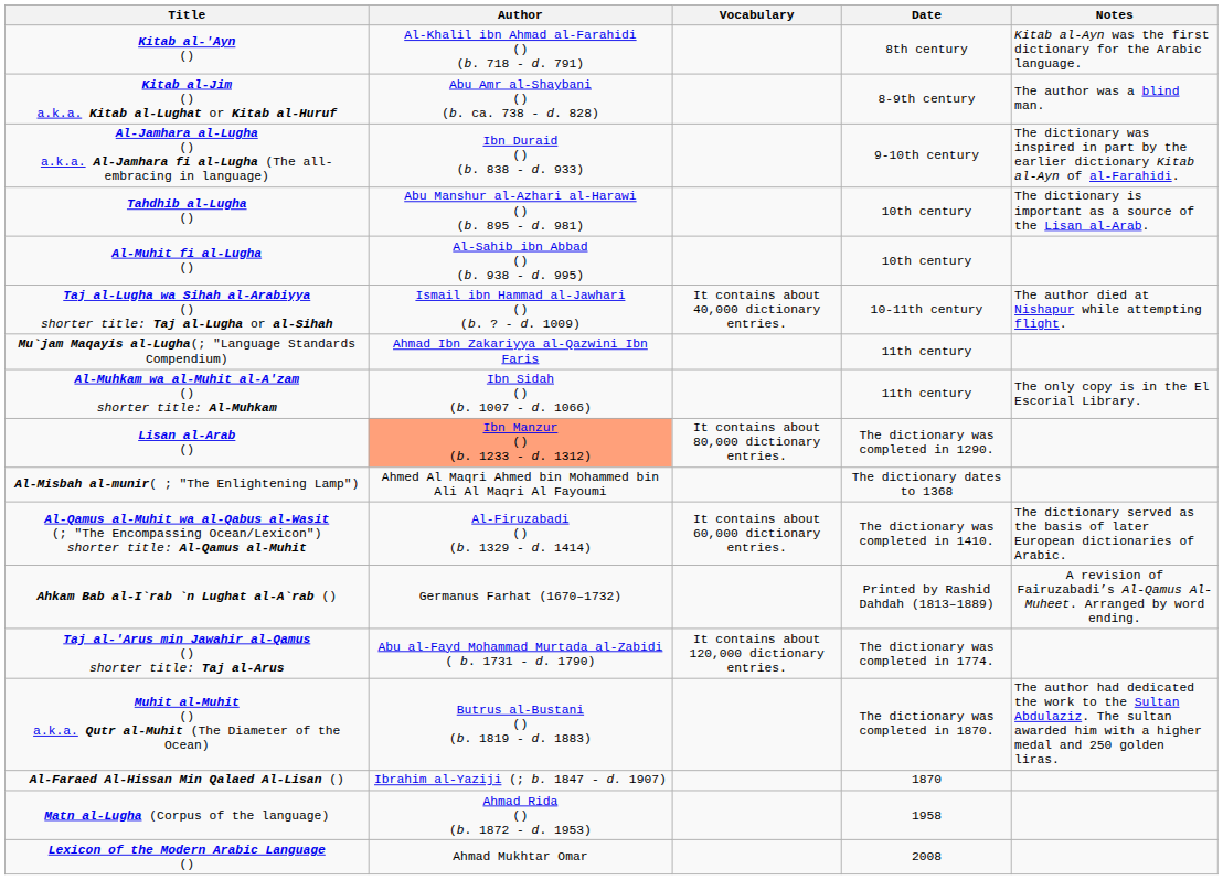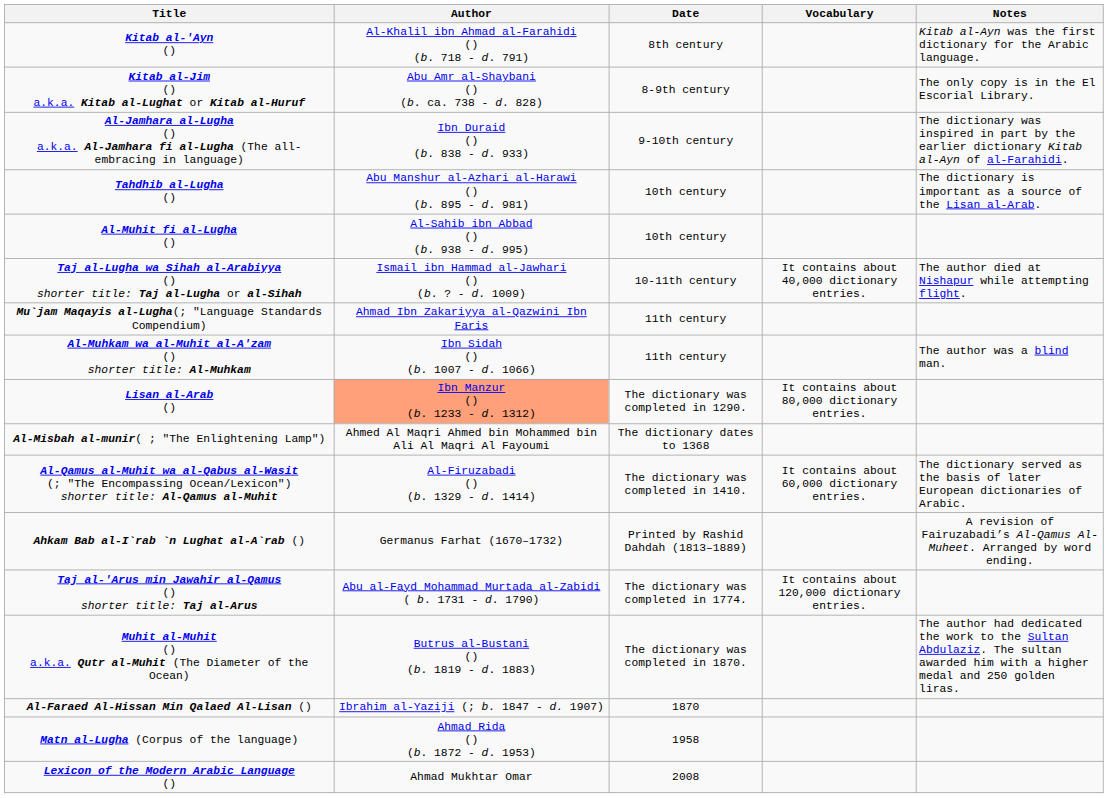columns swapped: Date <-> Vocabulary
Kitab al-Jim () a.k.a. Kitab al-Lughat or Kitab al-Huruf | Notes: The author was a blind man. -> The only copy is in the El Escorial Library.
Al-Muhkam wa al-Muhit al-A'zam () shorter title: Al-Muhkam | Notes: The only copy is in the El Escorial Library. -> The author was a blind man.
